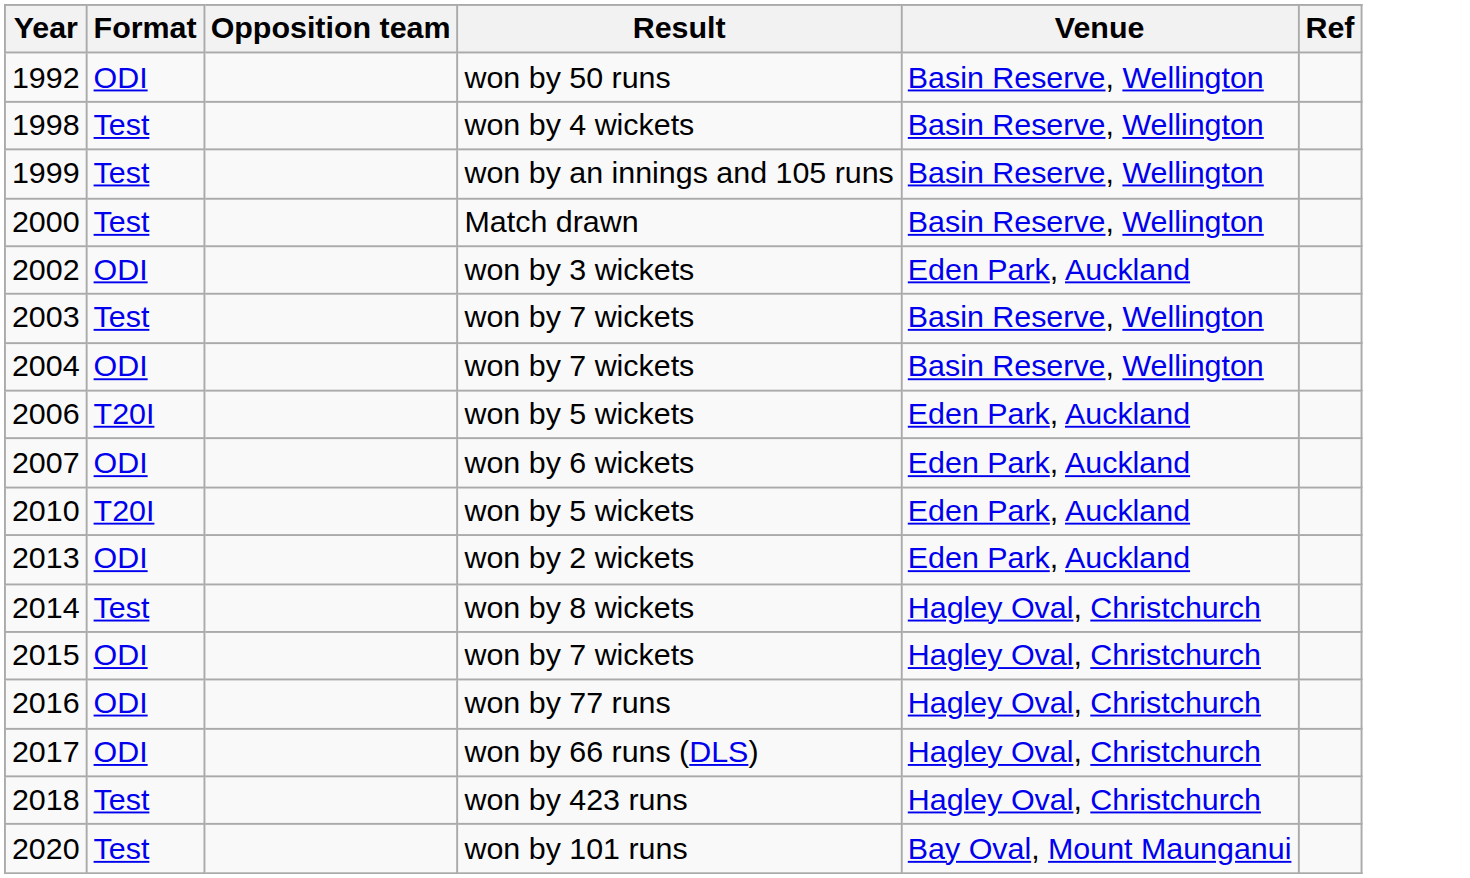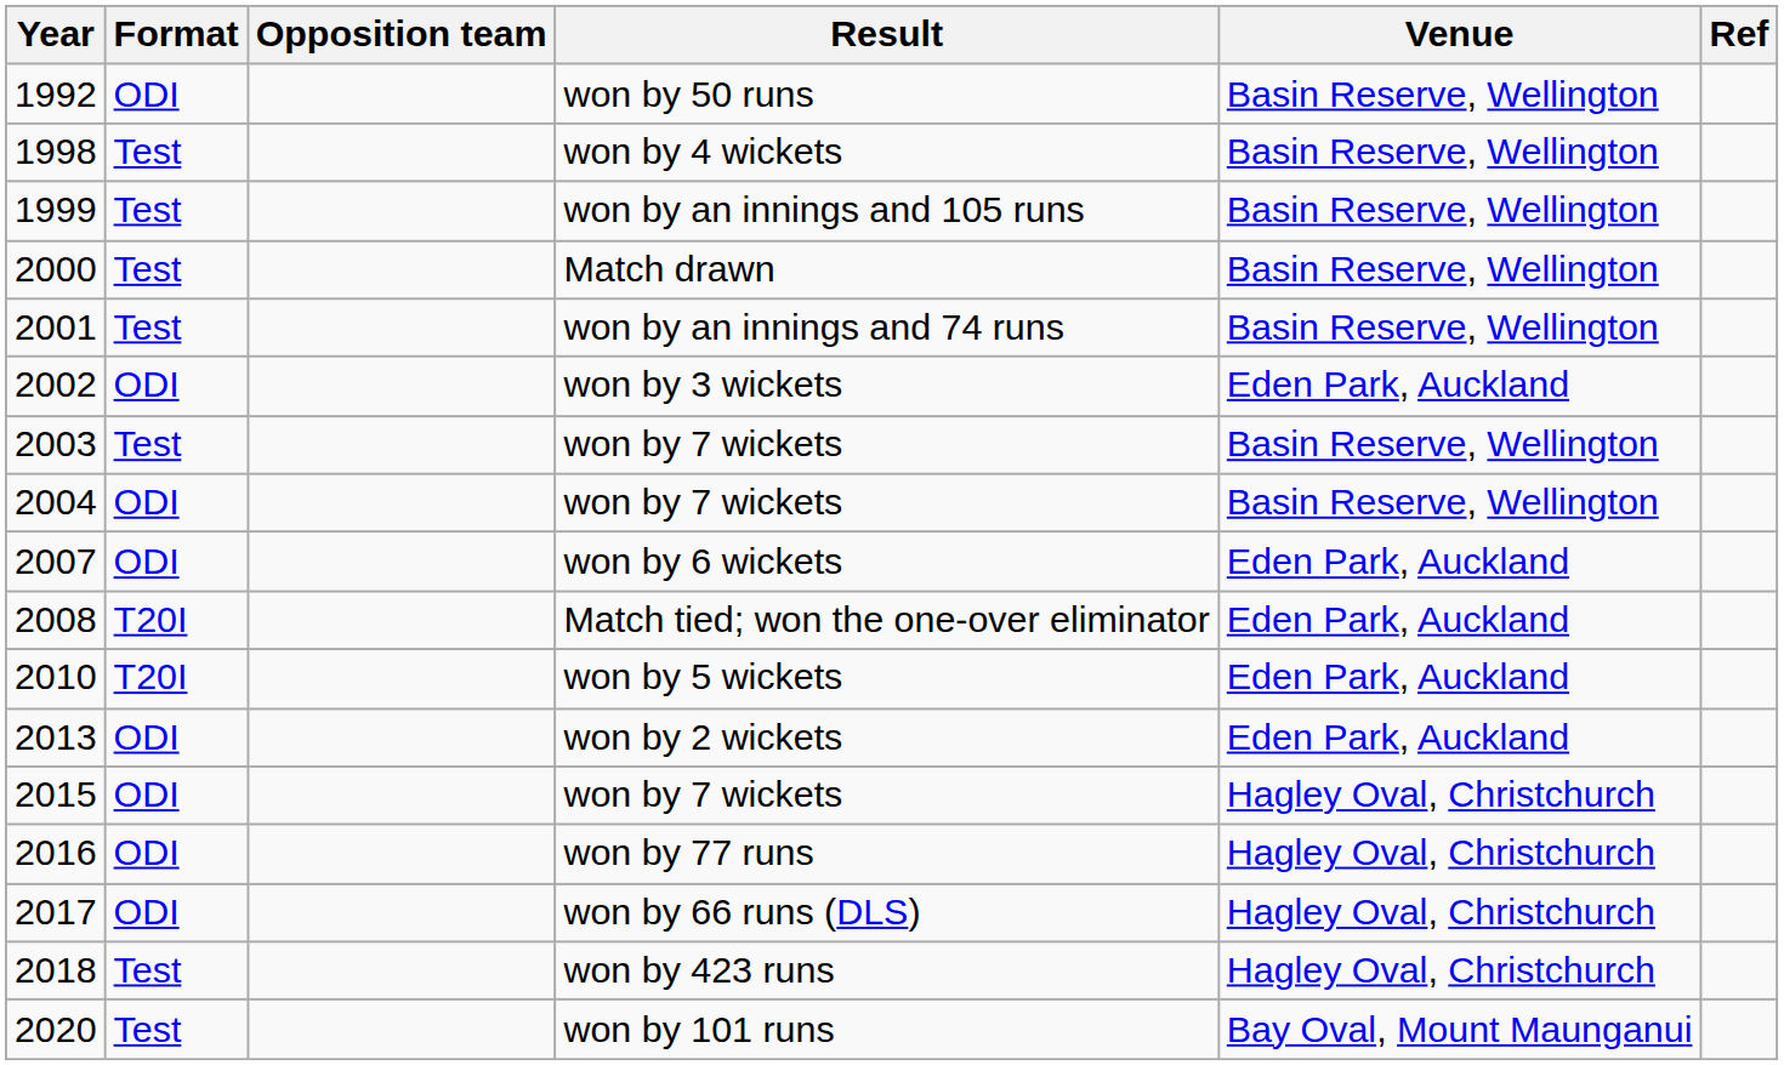+ row: 2001 | Test | won by an innings and 74 runs | Basin Reserve, Wellington
- row: 2006 | T20I | won by 5 wickets | Eden Park, Auckland
+ row: 2008 | T20I | Match tied; won the one-over eliminator | Eden Park, Auckland
- row: 2014 | Test | won by 8 wickets | Hagley Oval, Christchurch
